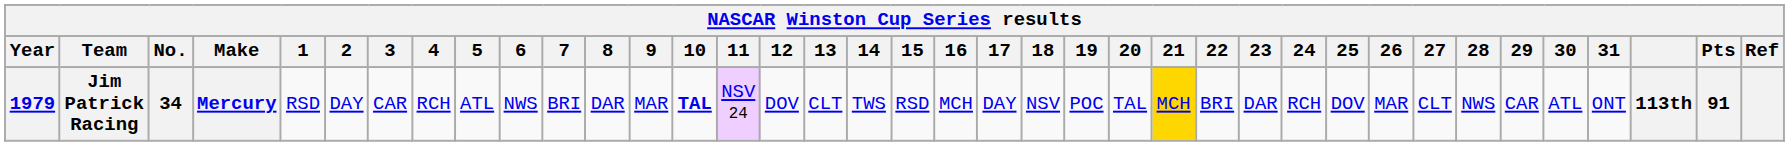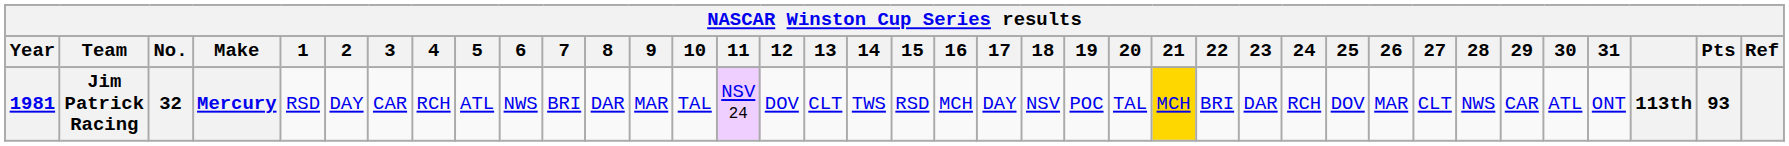Jim Patrick Racing | Year: 1979 -> 1981
Jim Patrick Racing | No.: 34 -> 32
Jim Patrick Racing | 10: bold -> normal
Jim Patrick Racing | Pts: 91 -> 93
